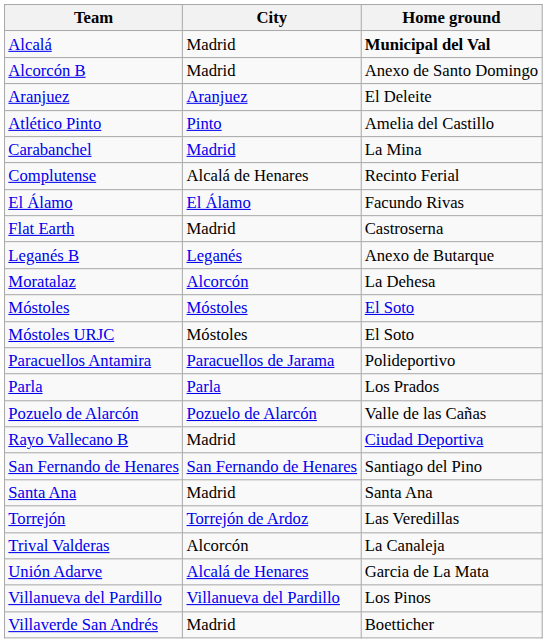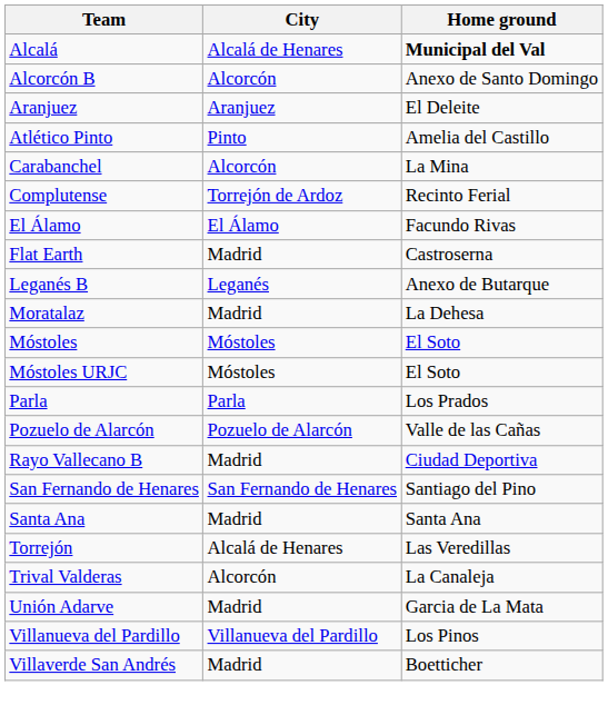Alcalá | City: Madrid -> Alcalá de Henares
Alcorcón B | City: Madrid -> Alcorcón
Carabanchel | City: Madrid -> Alcorcón
Complutense | City: Alcalá de Henares -> Torrejón de Ardoz
Moratalaz | City: Alcorcón -> Madrid
- row: Paracuellos Antamira | Paracuellos de Jarama | Polideportivo
Torrejón | City: Torrejón de Ardoz -> Alcalá de Henares
Unión Adarve | City: Alcalá de Henares -> Madrid
